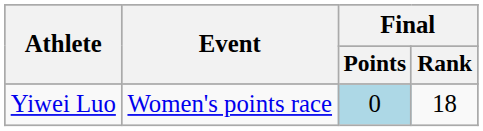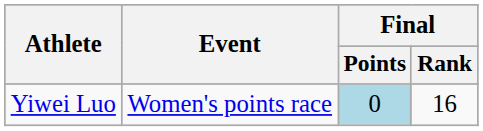Yiwei Luo | Final / Rank: 18 -> 16
